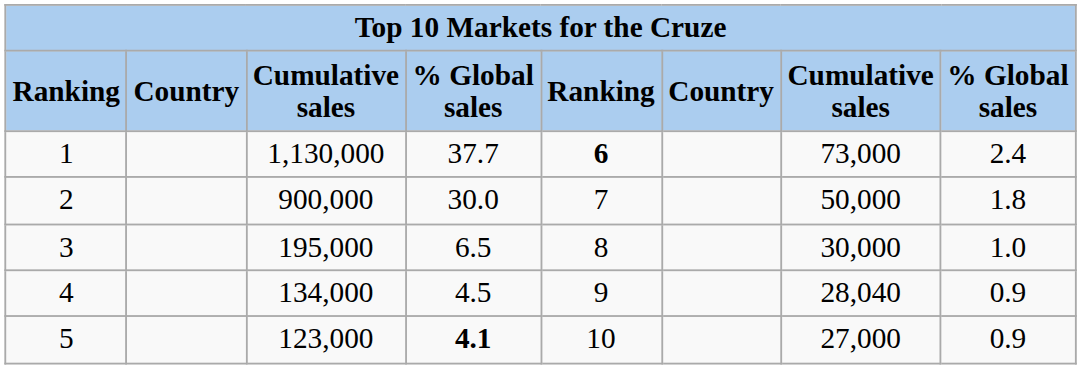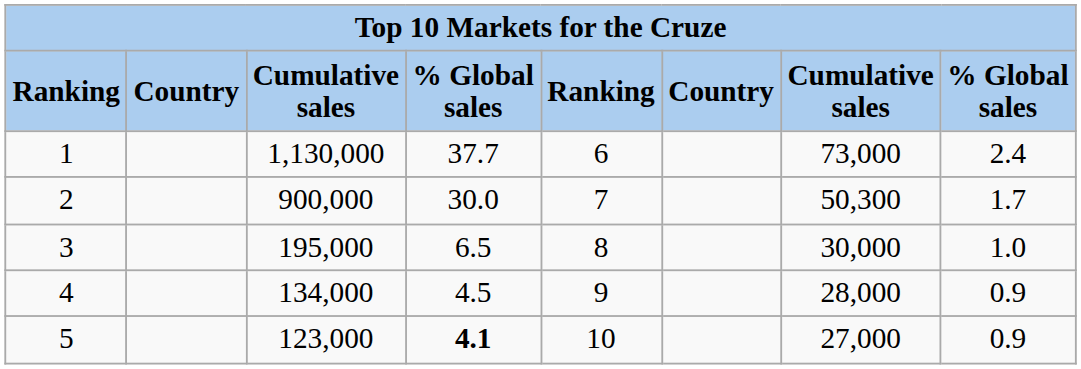1 | column 5: bold -> normal
2 | column 7: 50,000 -> 50,300
2 | column 8: 1.8 -> 1.7
4 | column 7: 28,040 -> 28,000
